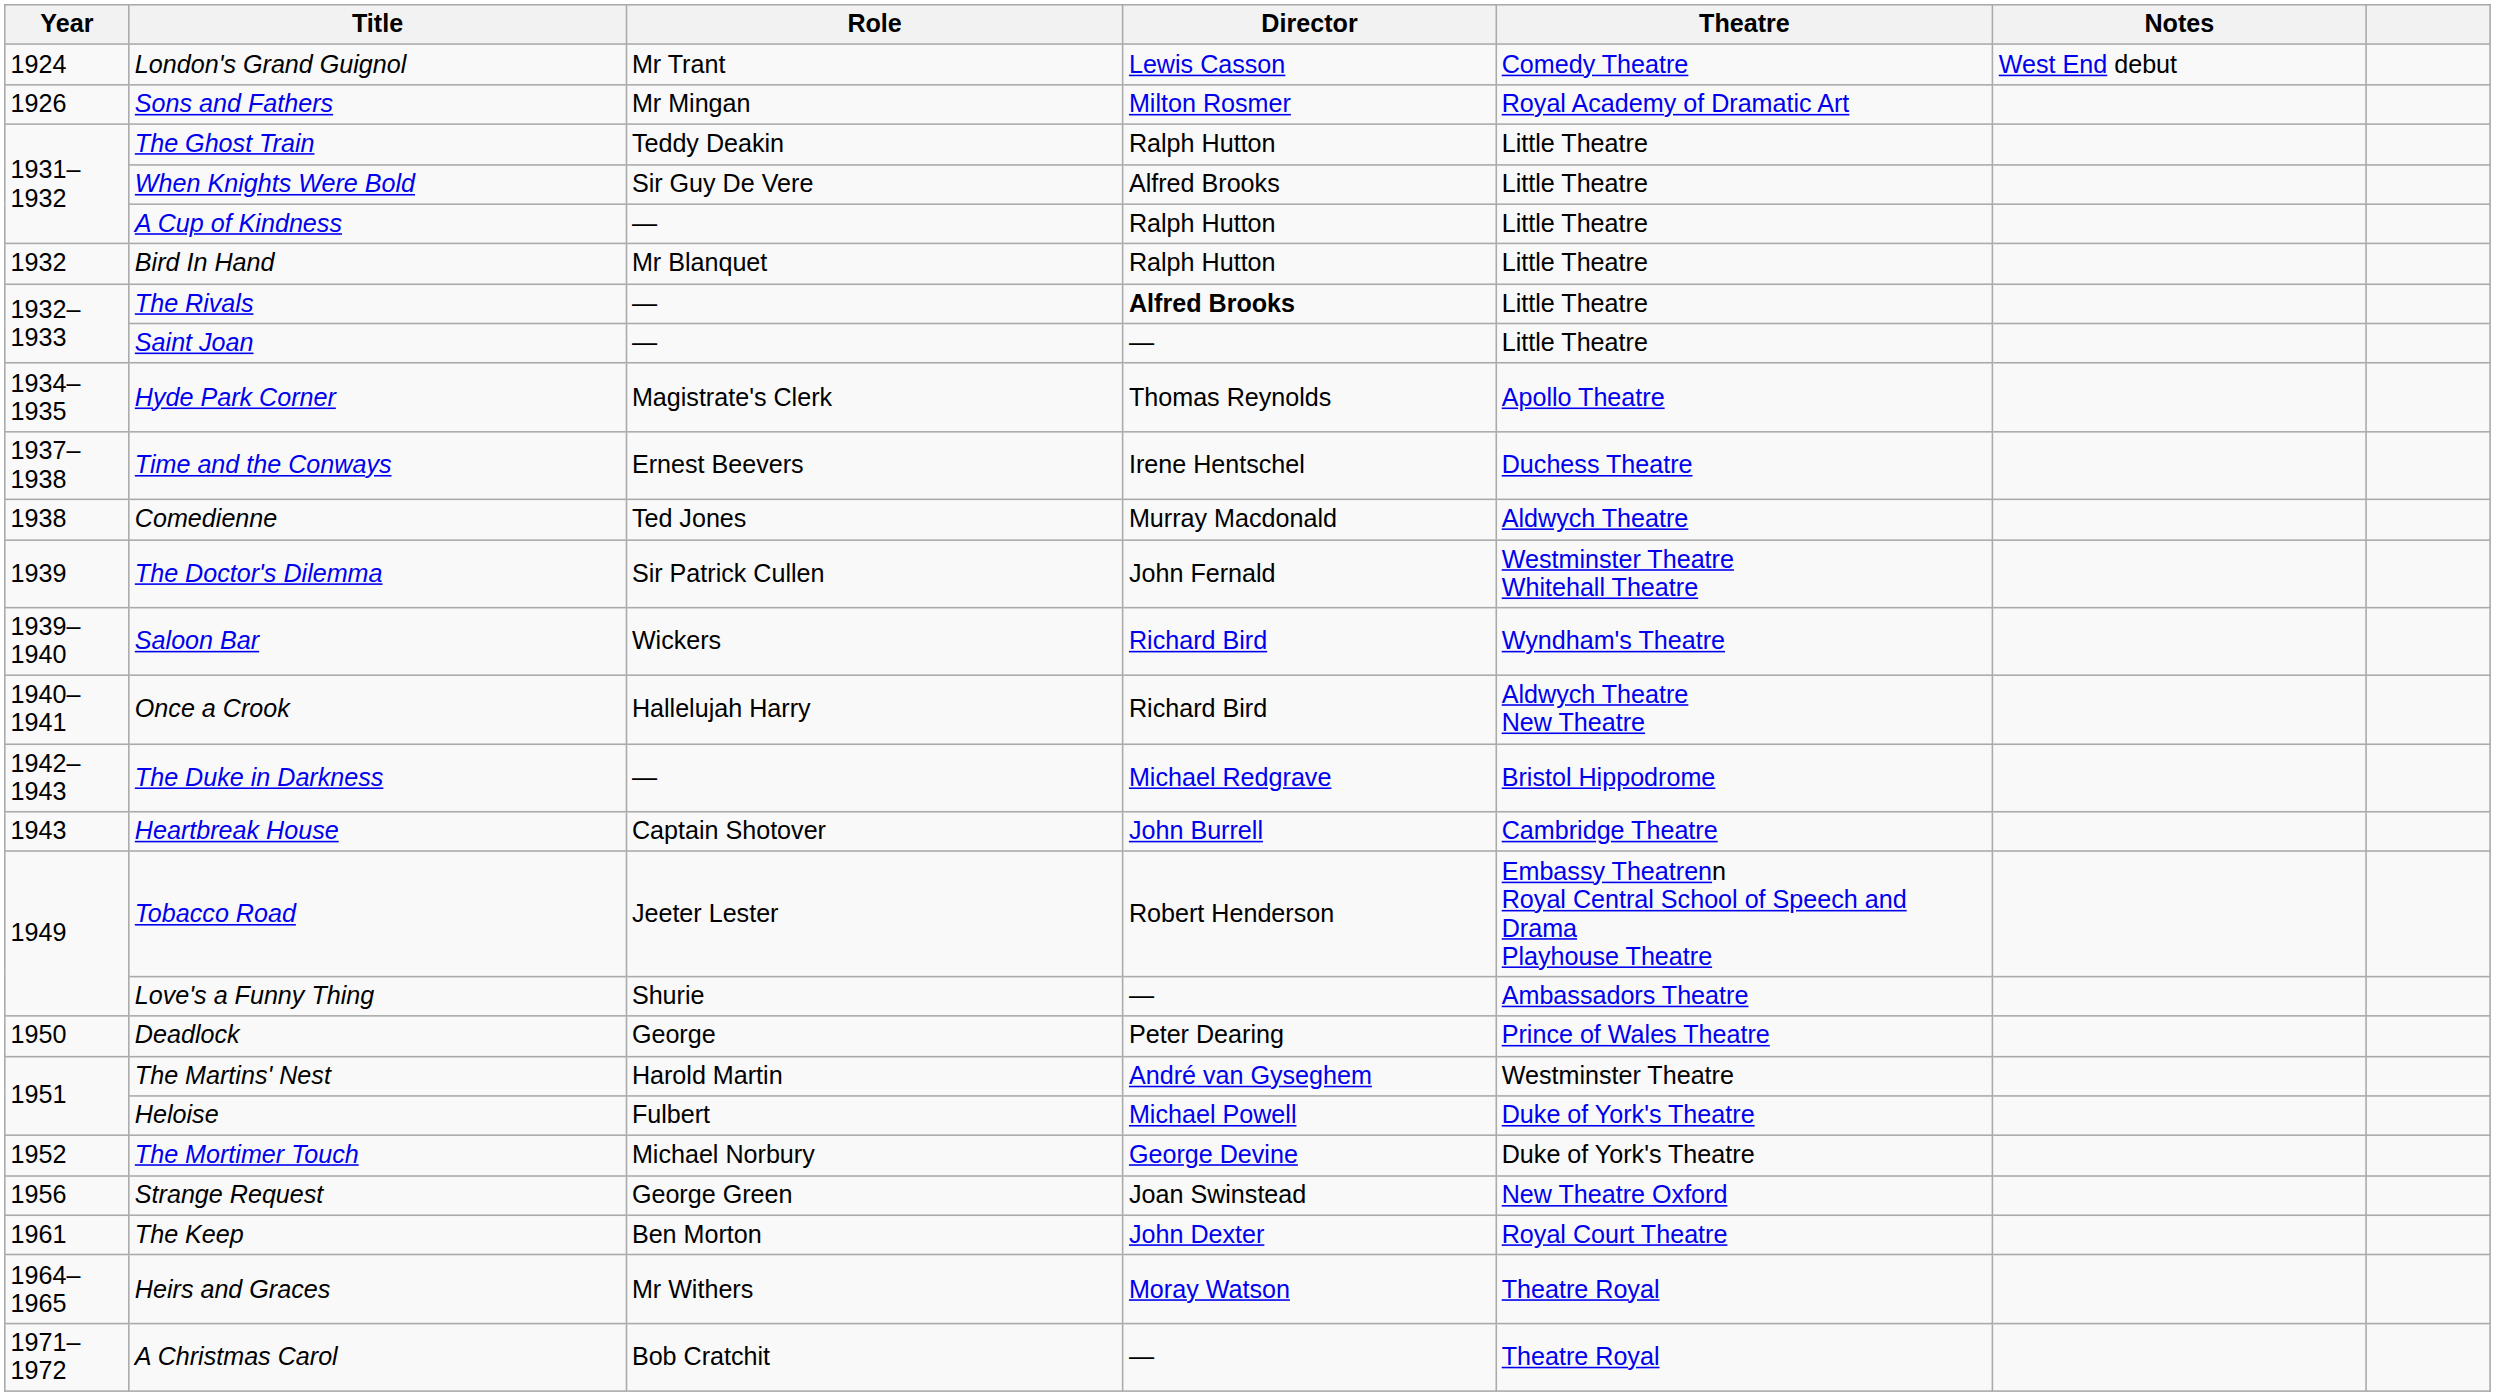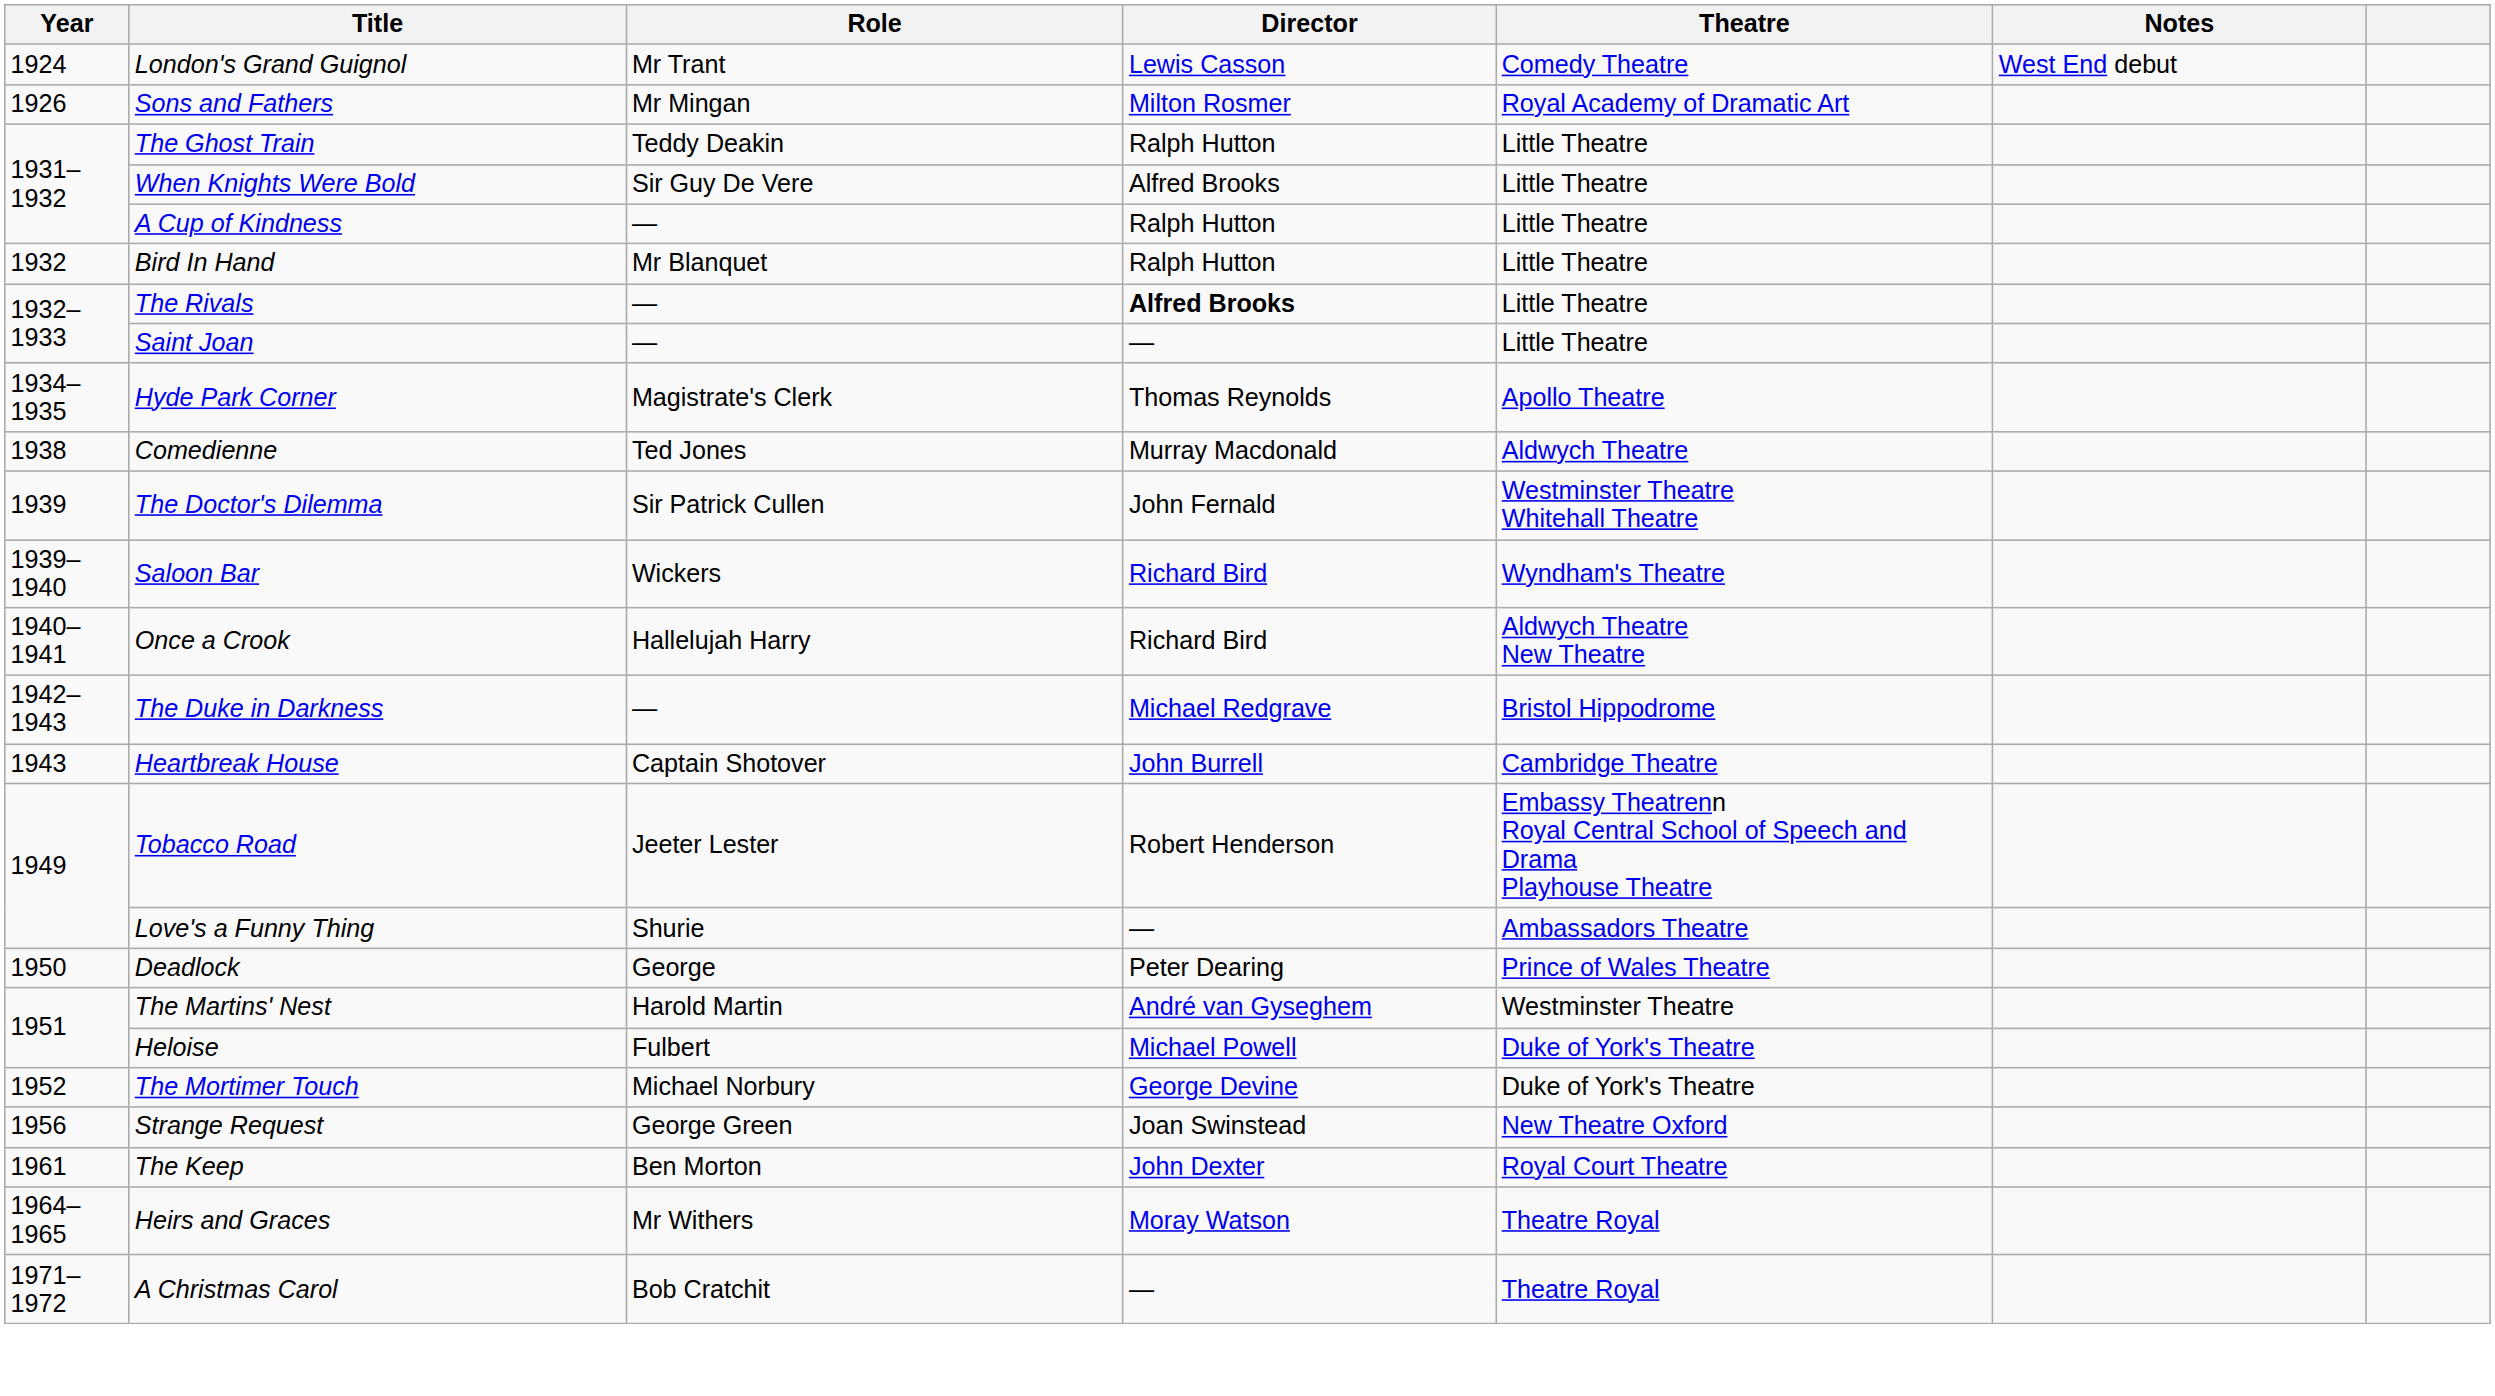- row: 1937–1938 | Time and the Conways | Ernest Beevers | Irene Hentschel | Duchess Theatre
